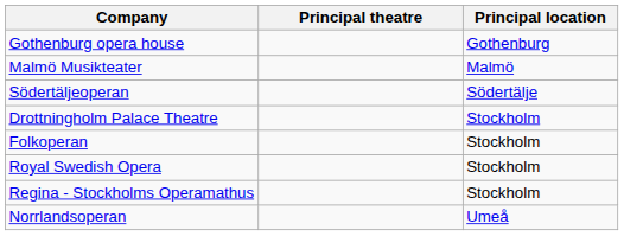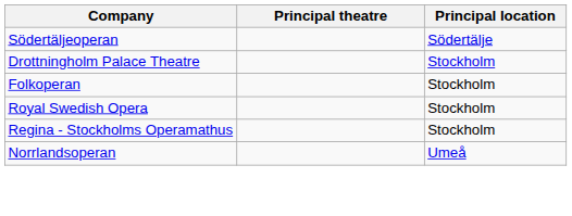- row: Gothenburg opera house | Gothenburg
- row: Malmö Musikteater | Malmö
